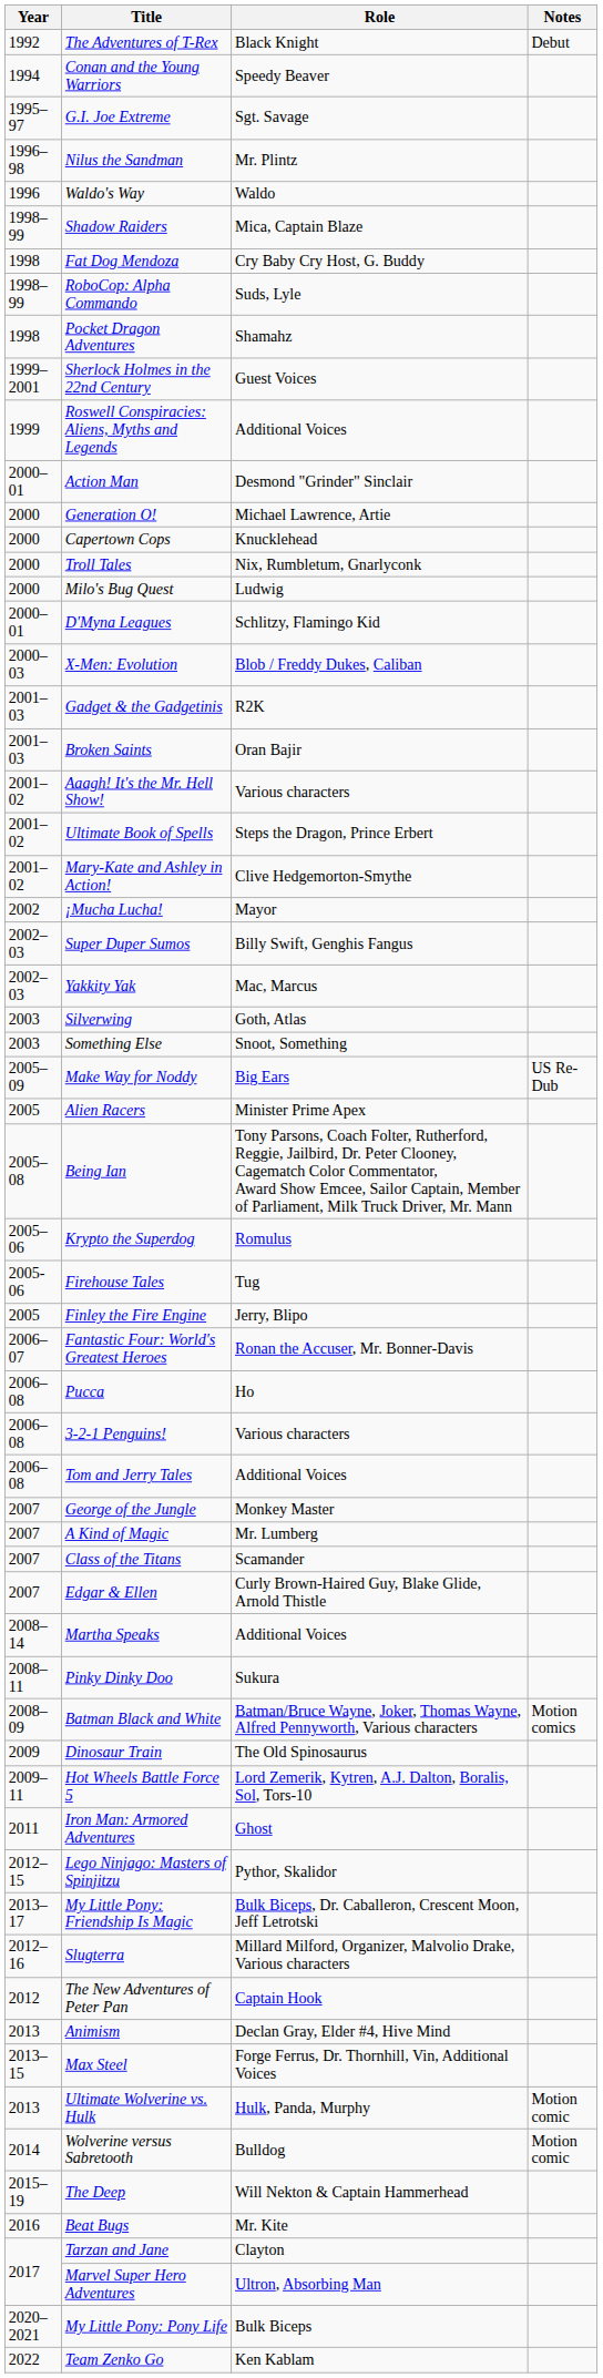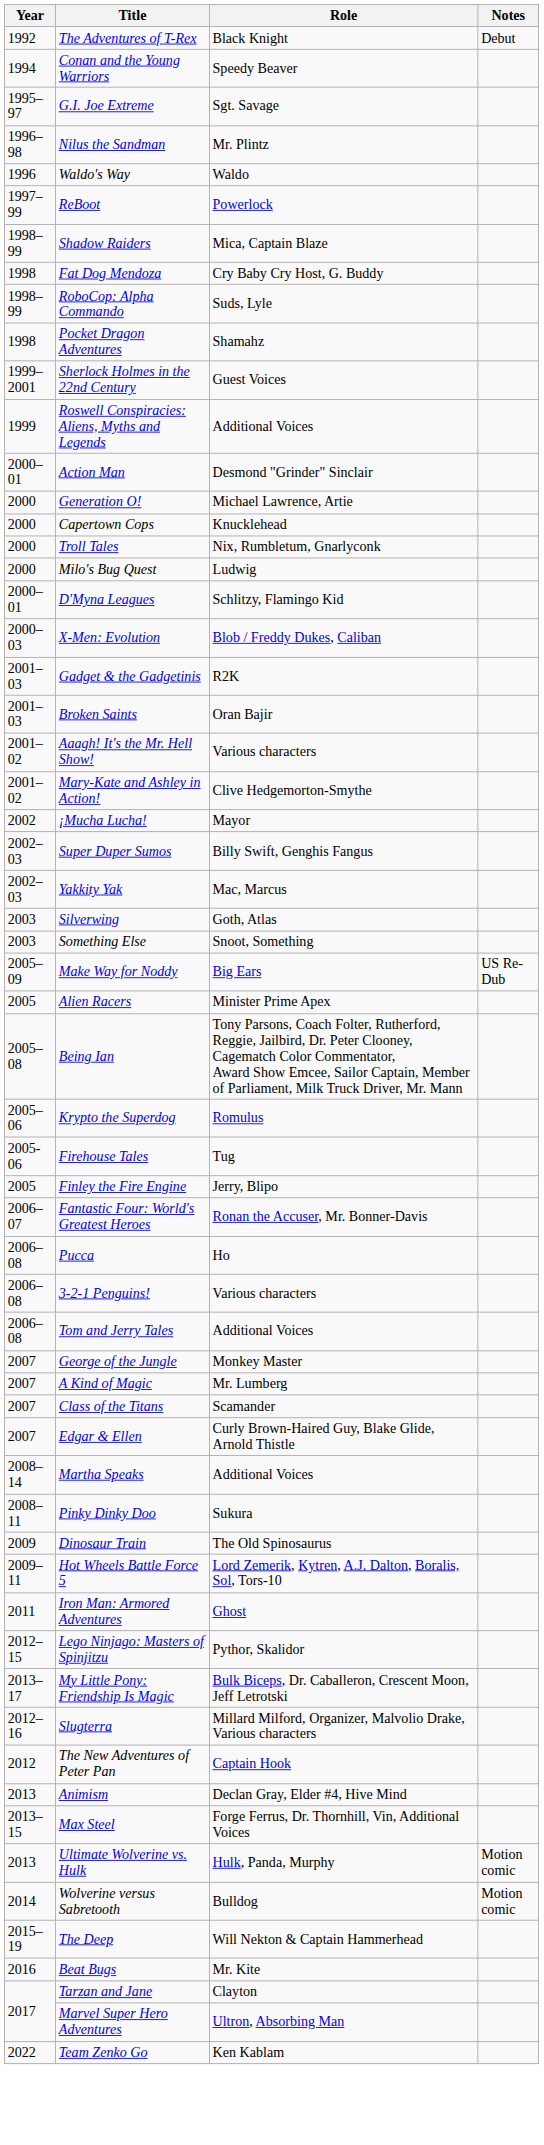+ row: 1997–99 | ReBoot | Powerlock
- row: 2001–02 | Ultimate Book of Spells | Steps the Dragon, Prince Erbert
- row: 2008–09 | Batman Black and White | Batman/Bruce Wayne, Joker, Thomas Wayne, Alfred Pennyworth, Various characters | Motion comics
- row: 2020–2021 | My Little Pony: Pony Life | Bulk Biceps
